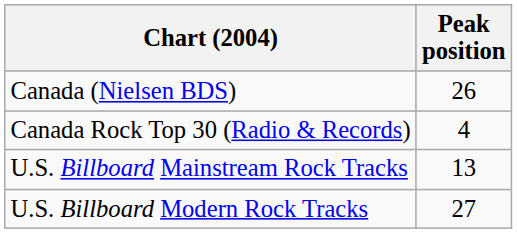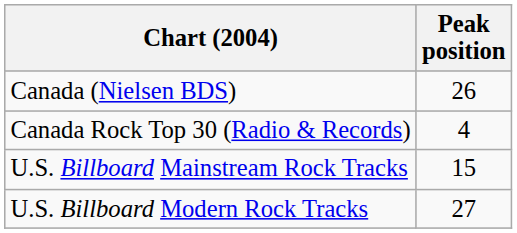U.S. Billboard Mainstream Rock Tracks | Peak position: 13 -> 15
